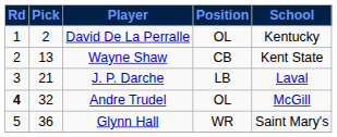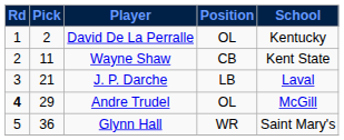Wayne Shaw | Pick: 13 -> 11
Andre Trudel | Pick: 32 -> 29
